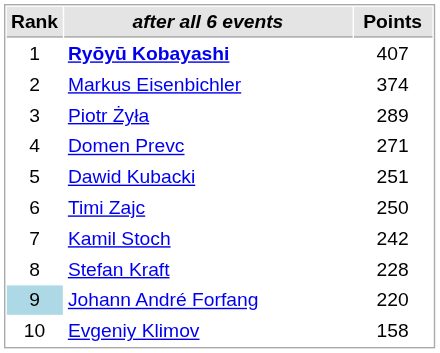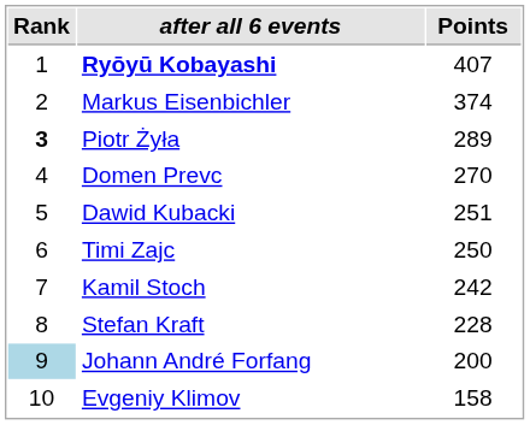Piotr Żyła | Rank: normal -> bold
Domen Prevc | Points: 271 -> 270
Johann André Forfang | Points: 220 -> 200
